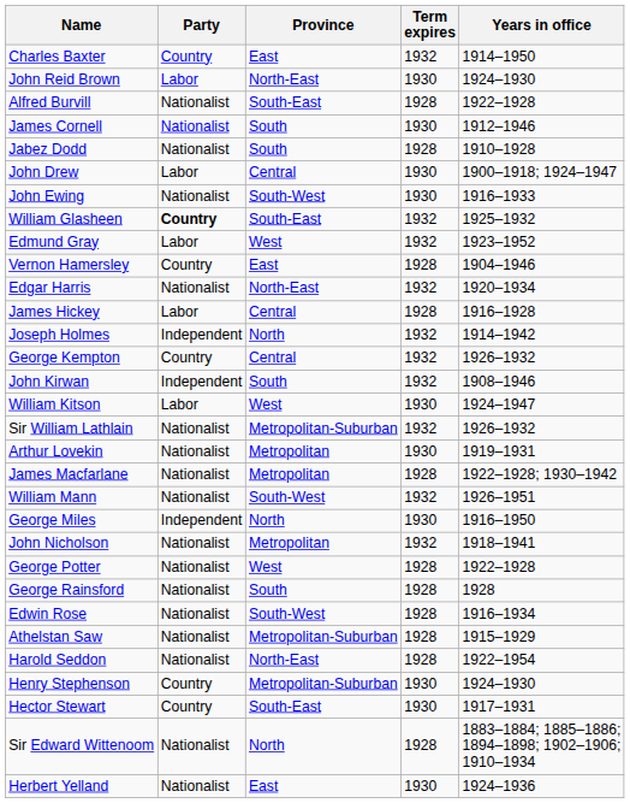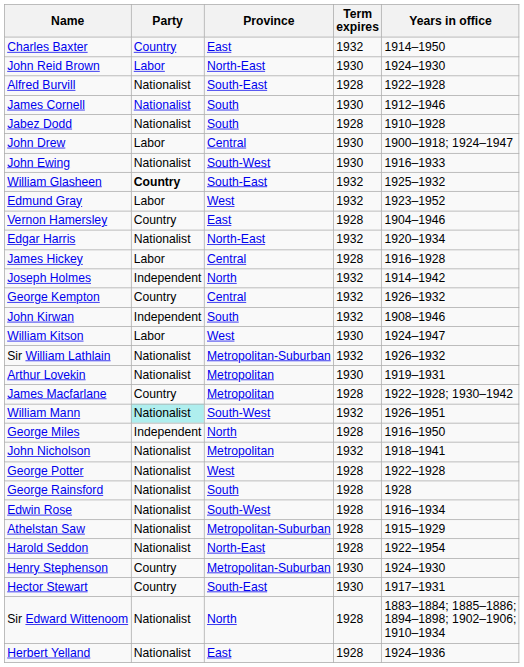James Macfarlane | Party: Nationalist -> Country
William Mann | Party: no background -> paleturquoise background
George Miles | Term expires: 1930 -> 1928
Herbert Yelland | Term expires: 1930 -> 1928
